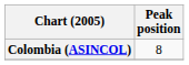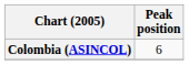Colombia (ASINCOL) | Peak position: 8 -> 6
